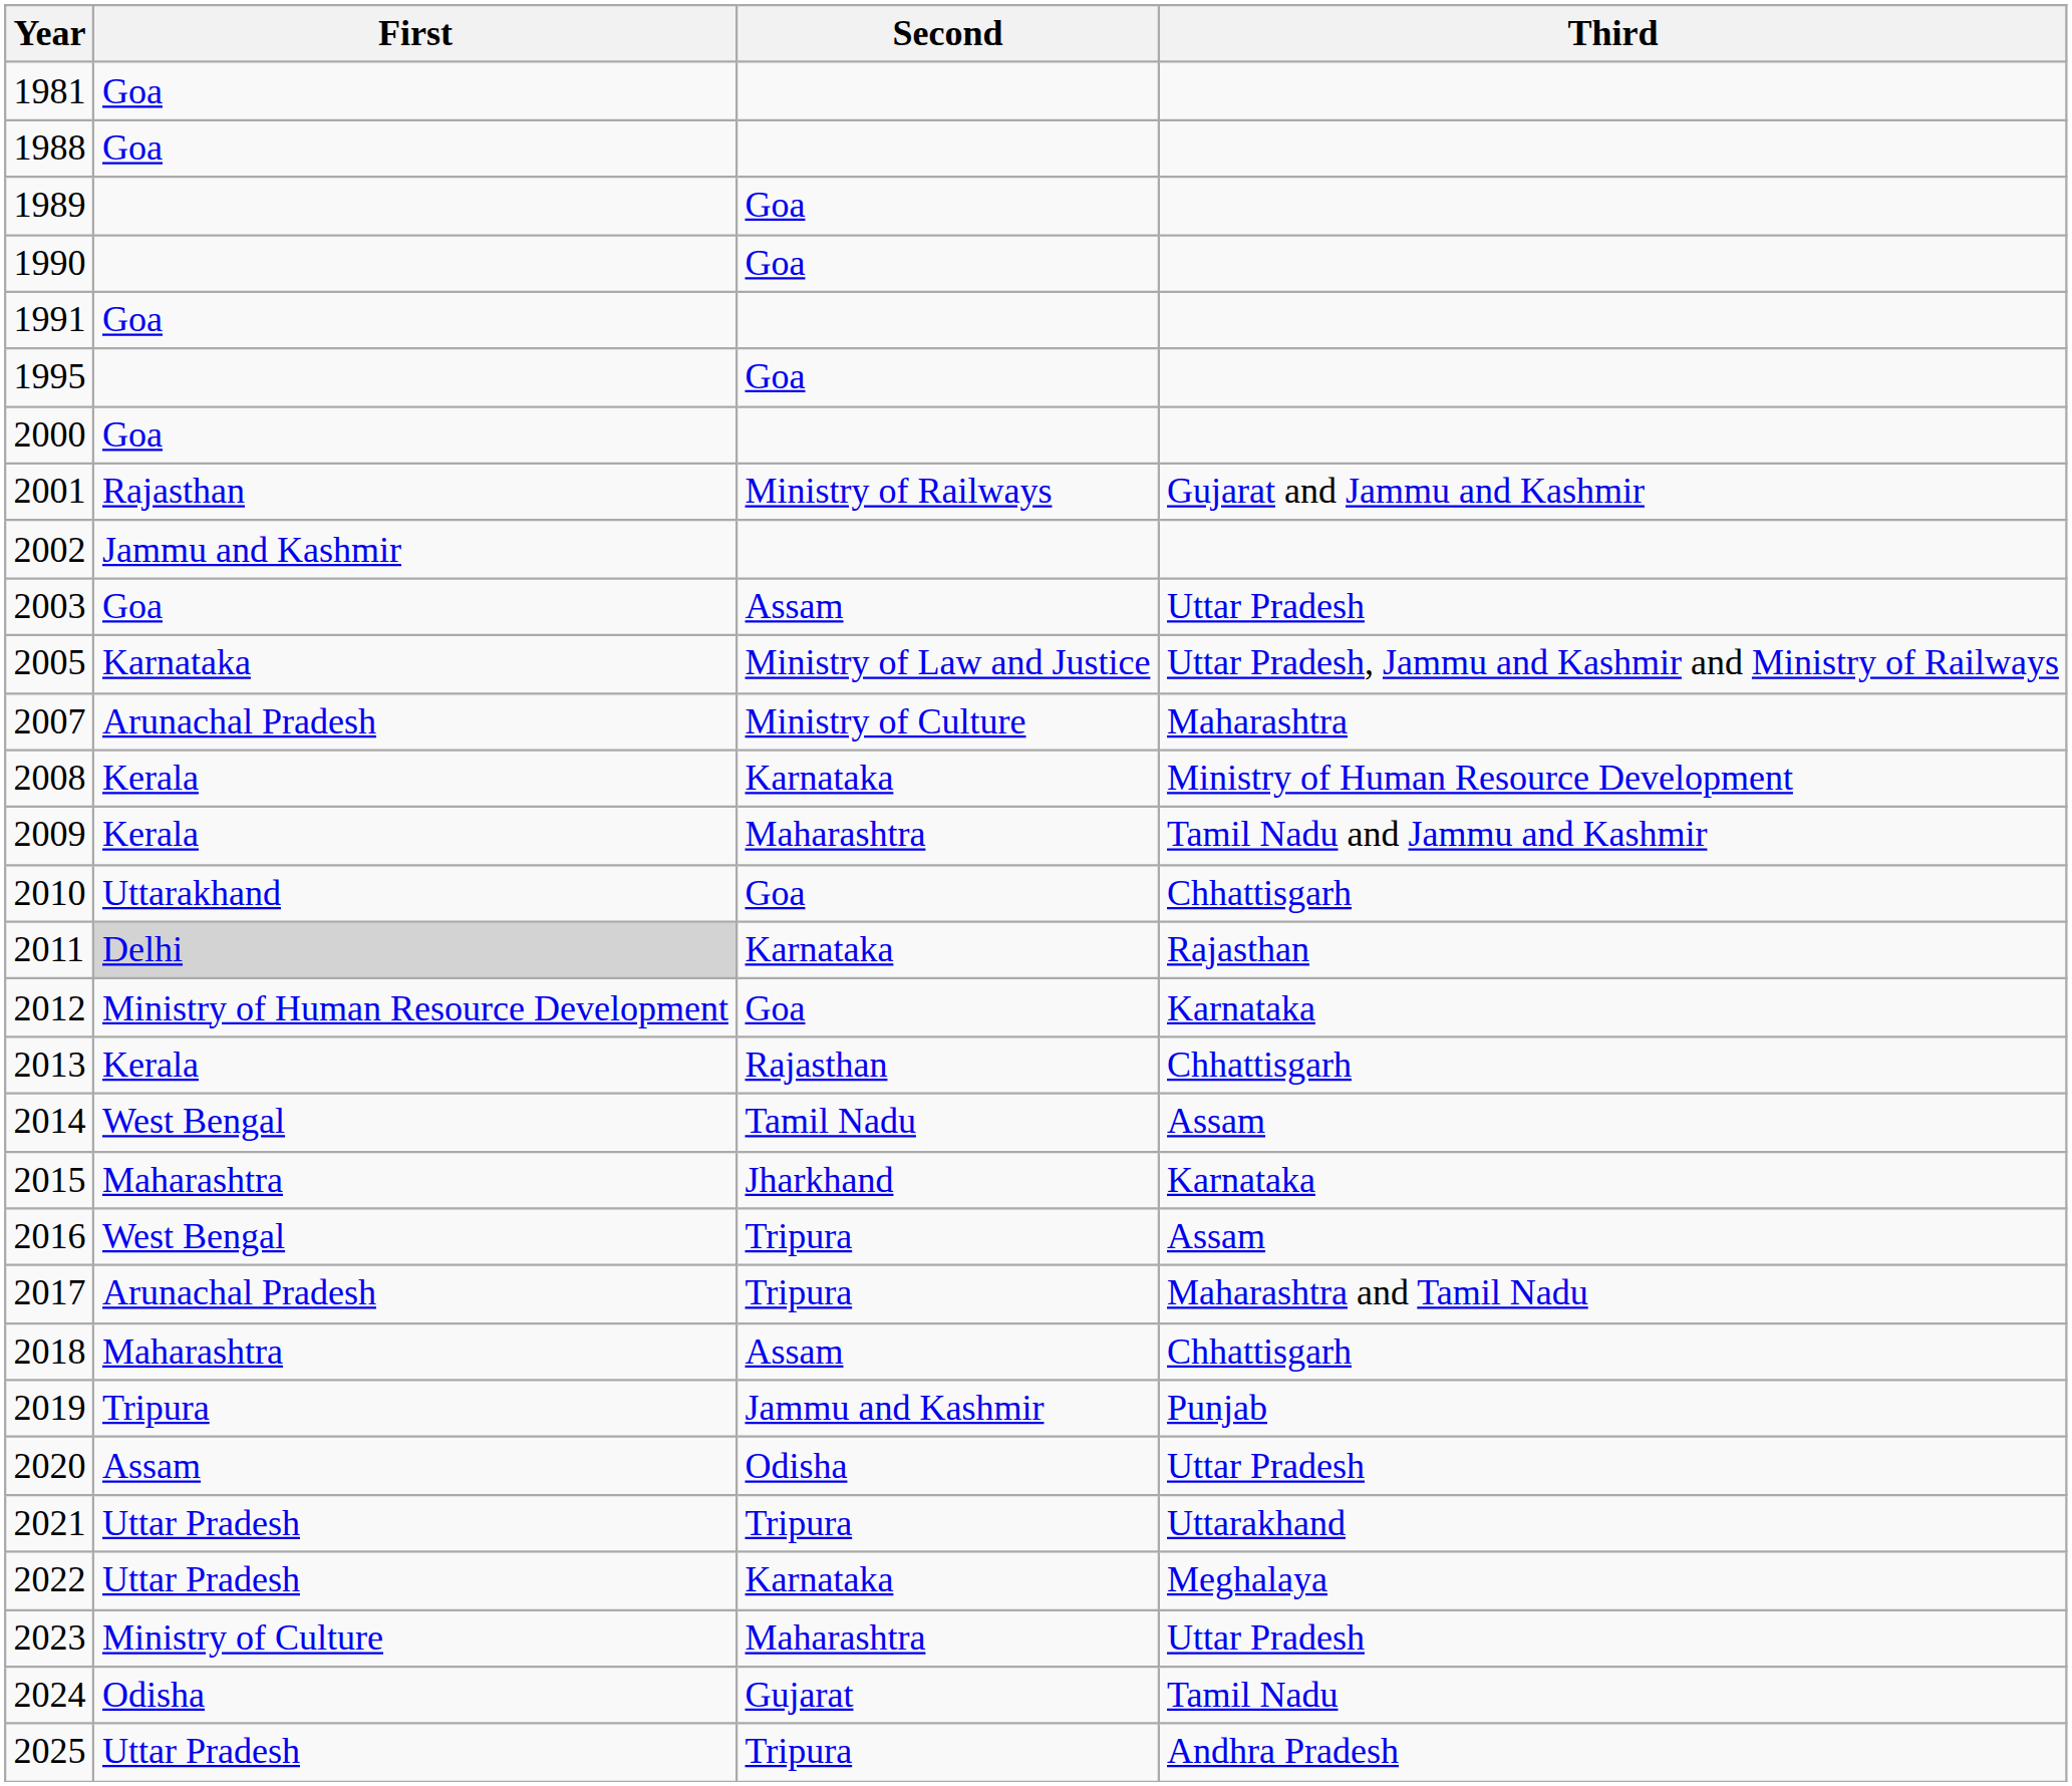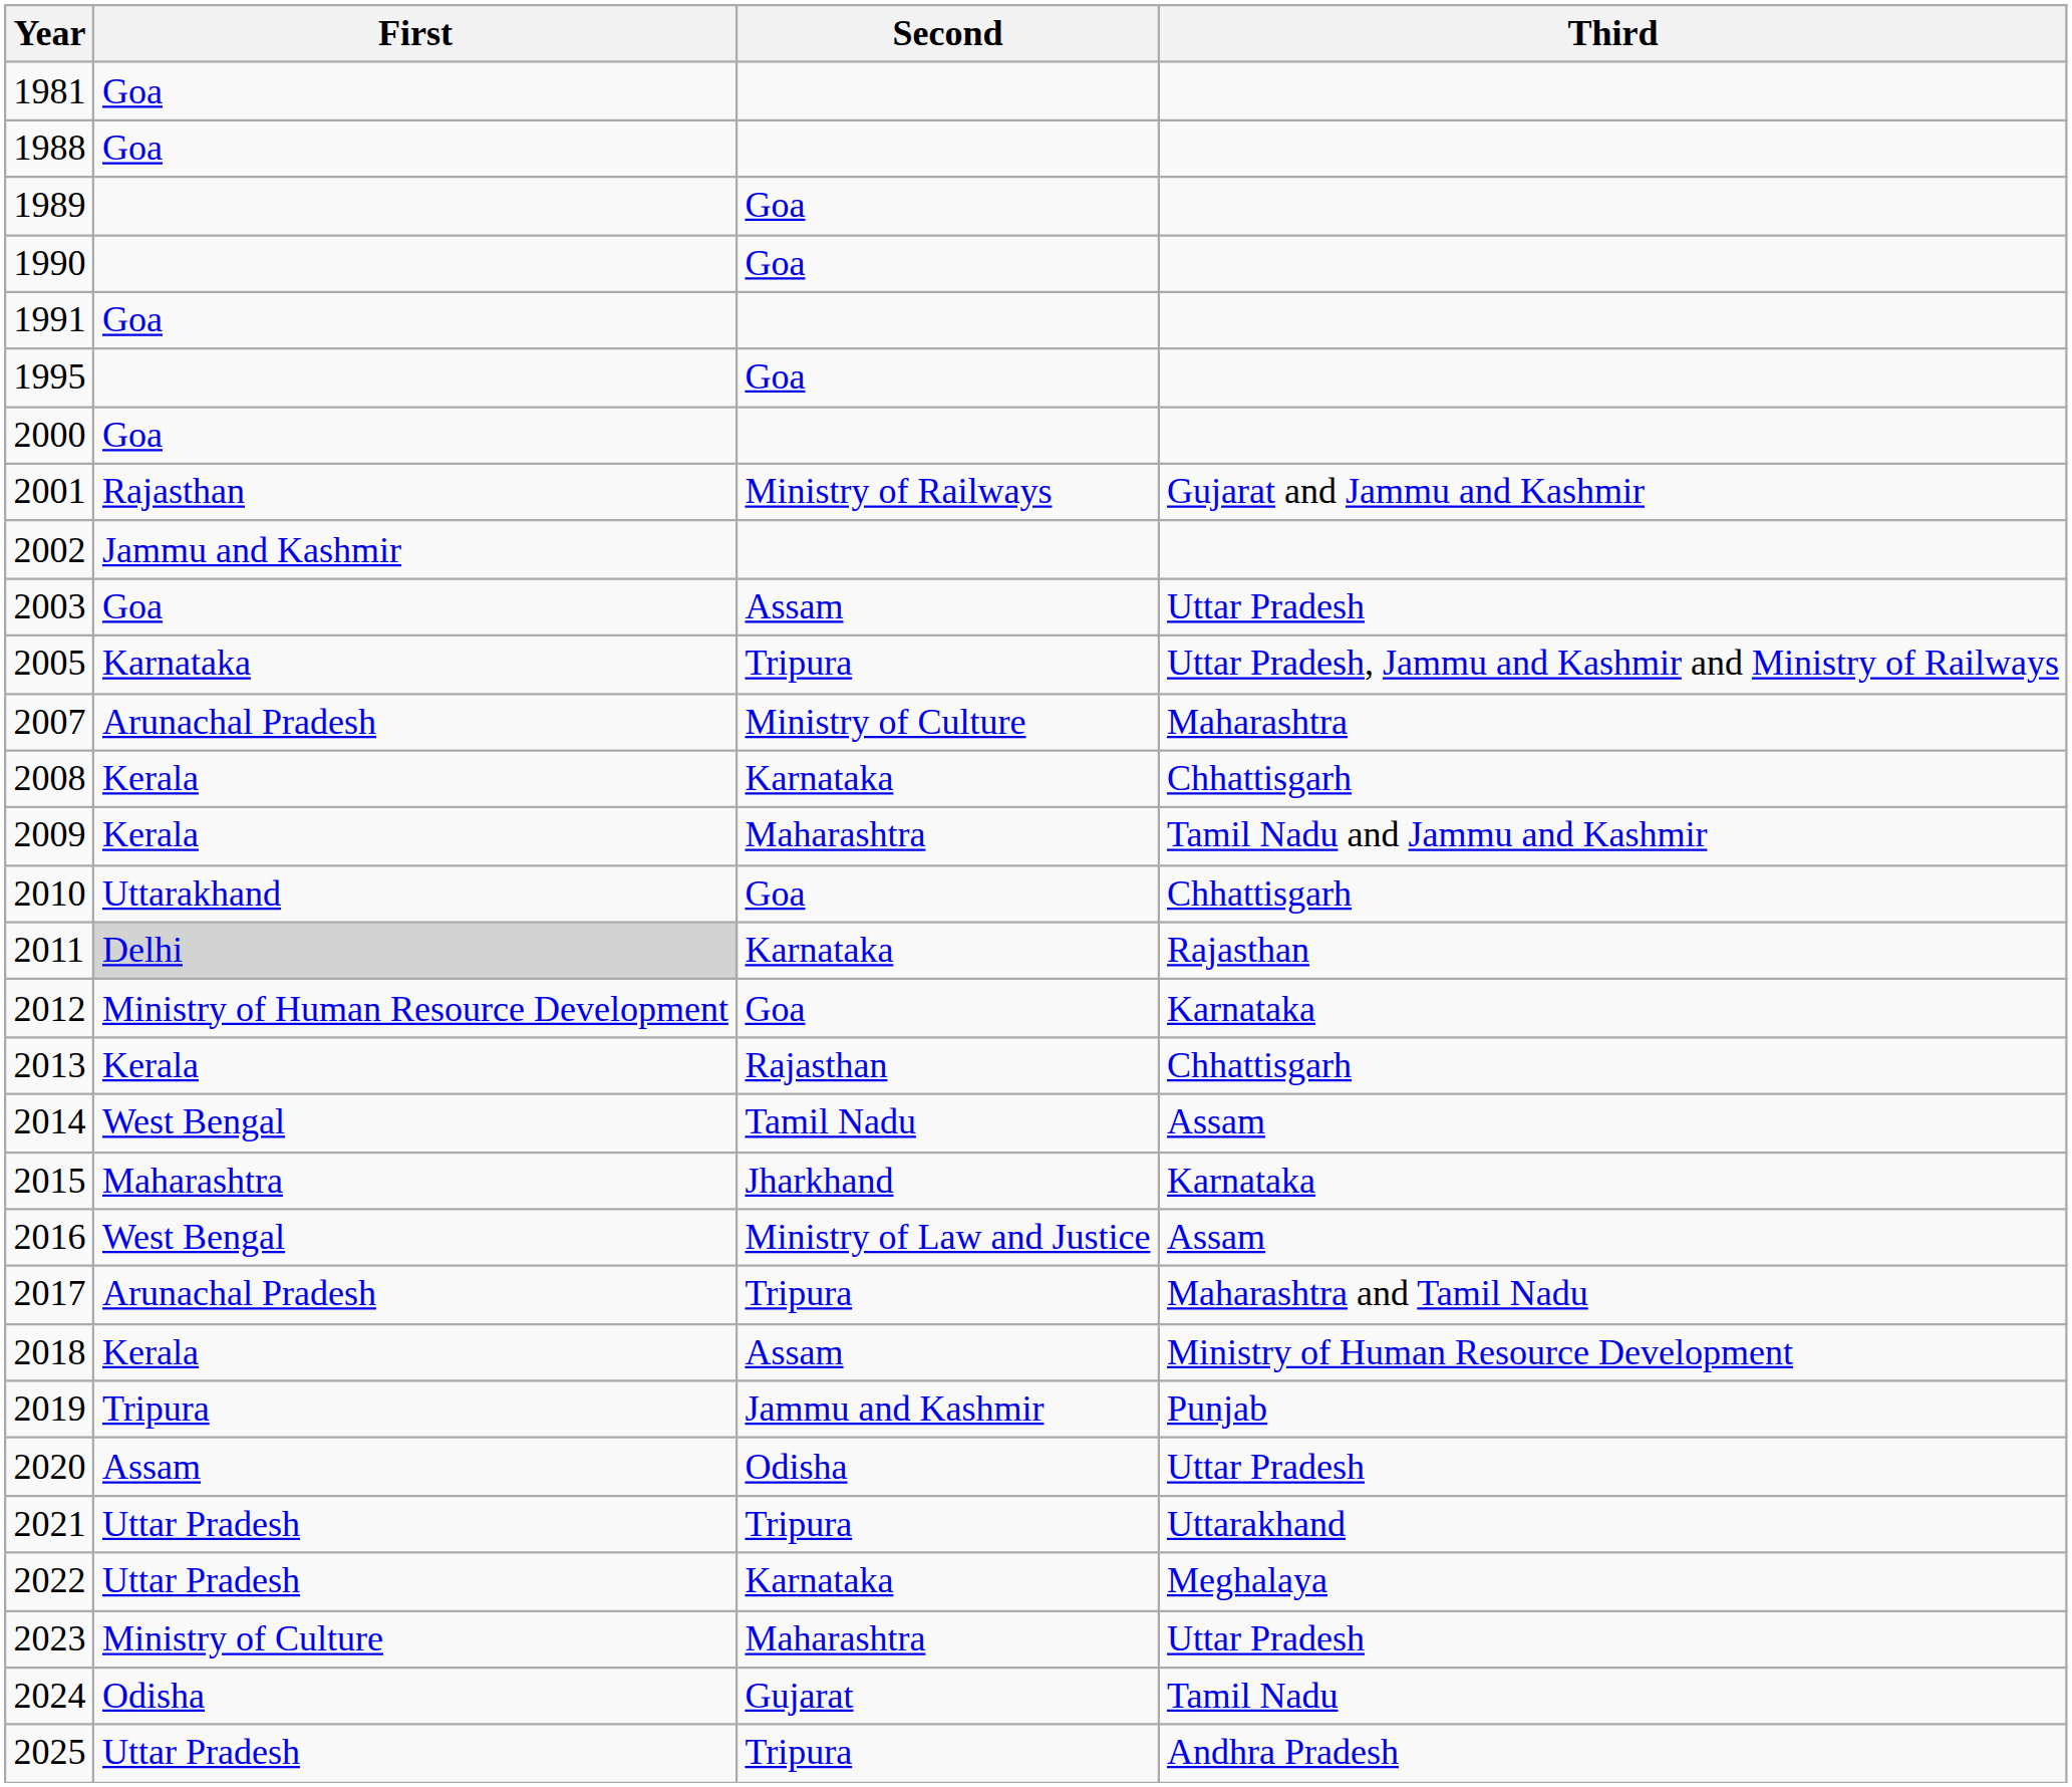2005 | Second: Ministry of Law and Justice -> Tripura
2008 | Third: Ministry of Human Resource Development -> Chhattisgarh
2016 | Second: Tripura -> Ministry of Law and Justice
2018 | First: Maharashtra -> Kerala
2018 | Third: Chhattisgarh -> Ministry of Human Resource Development
